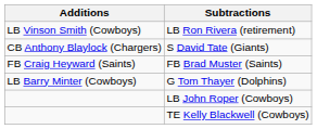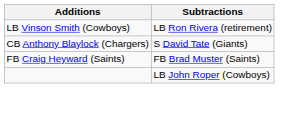- row: LB Barry Minter (Cowboys) | G Tom Thayer (Dolphins)
- row: TE Kelly Blackwell (Cowboys)
